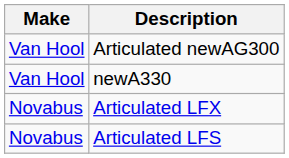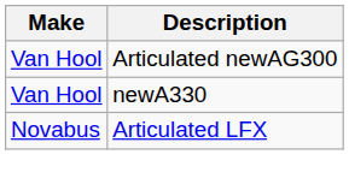- row: Novabus | Articulated LFS
